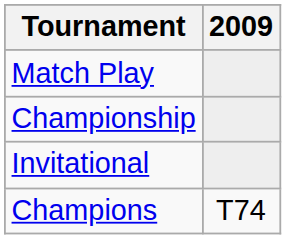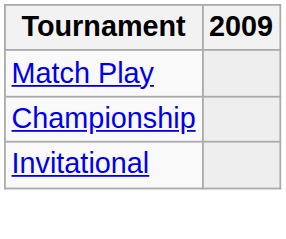- row: Champions | T74
